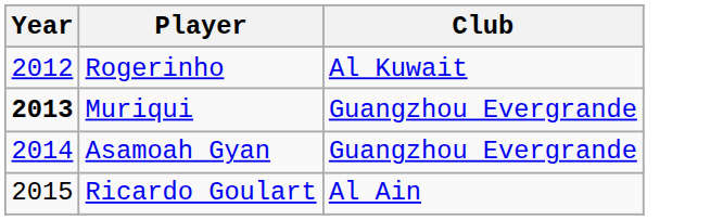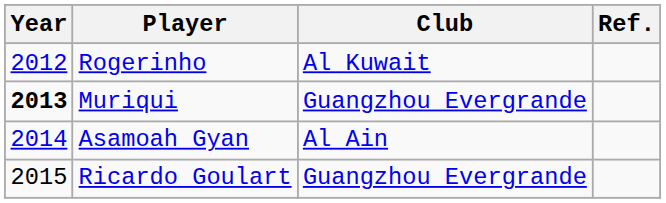+ column: Ref.
Asamoah Gyan | Club: Guangzhou Evergrande -> Al Ain
Ricardo Goulart | Club: Al Ain -> Guangzhou Evergrande
